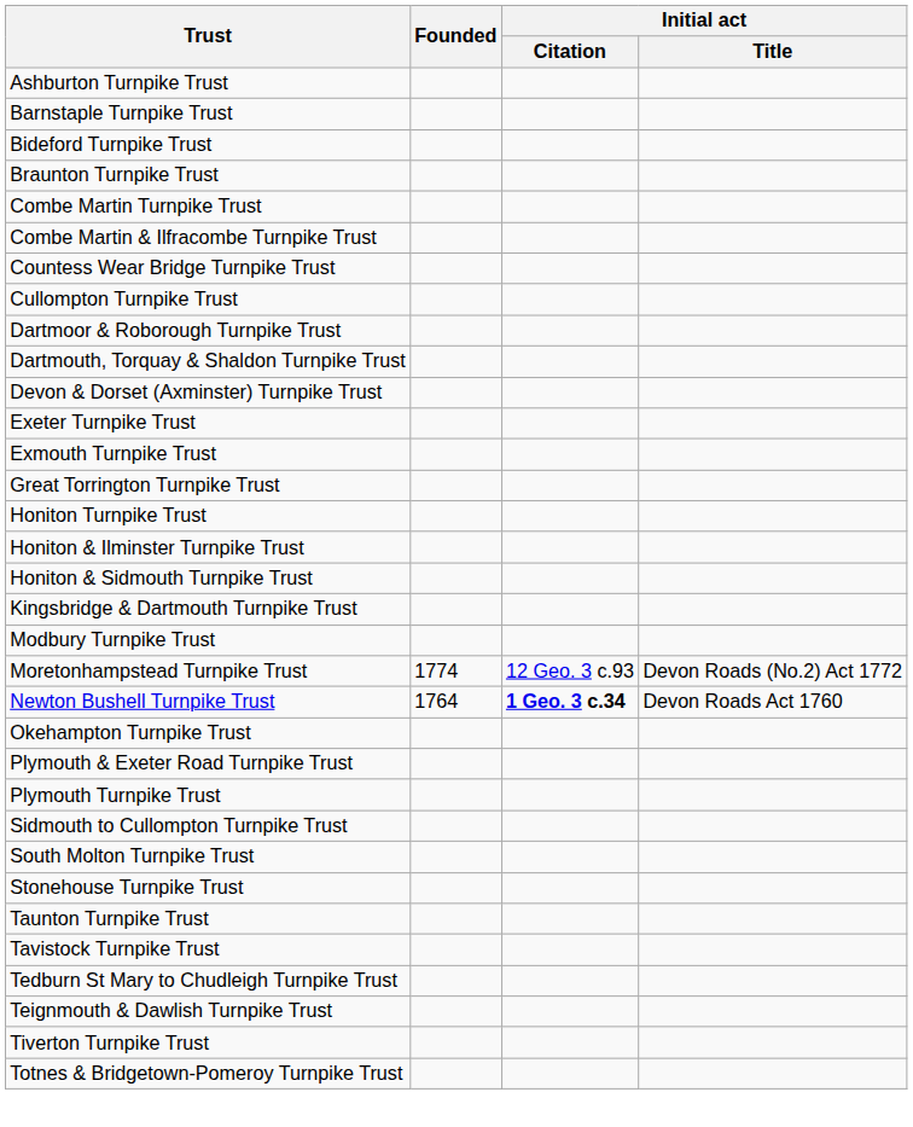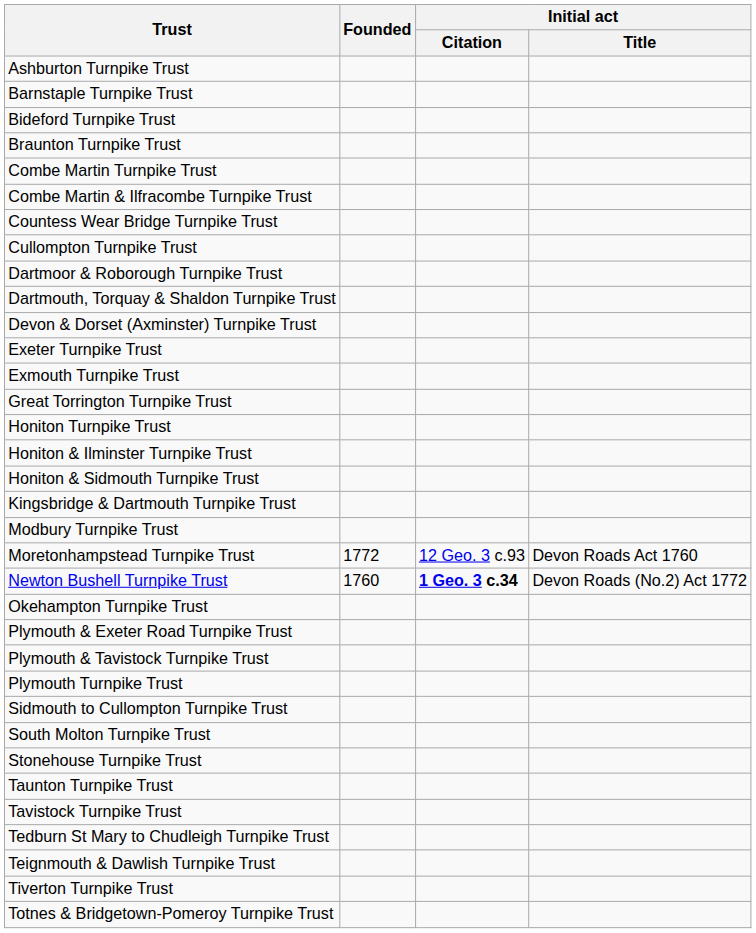Moretonhampstead Turnpike Trust | Founded: 1774 -> 1772
Moretonhampstead Turnpike Trust | Initial act / Title: Devon Roads (No.2) Act 1772 -> Devon Roads Act 1760
Newton Bushell Turnpike Trust | Founded: 1764 -> 1760
Newton Bushell Turnpike Trust | Initial act / Title: Devon Roads Act 1760 -> Devon Roads (No.2) Act 1772
+ row: Plymouth & Tavistock Turnpike Trust
